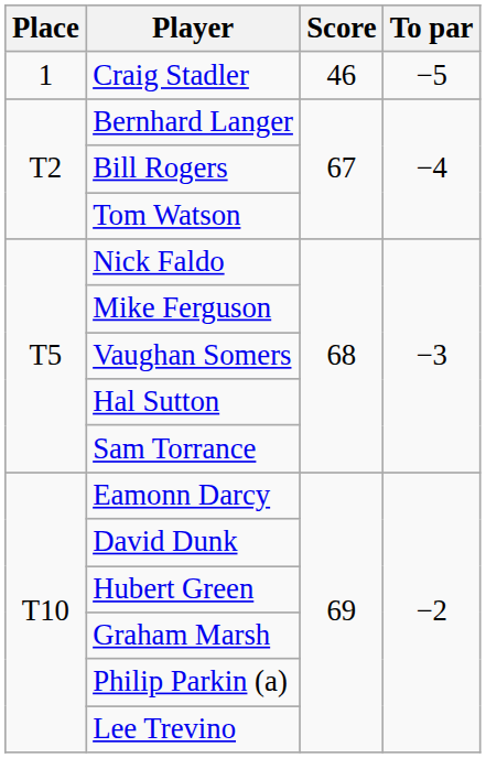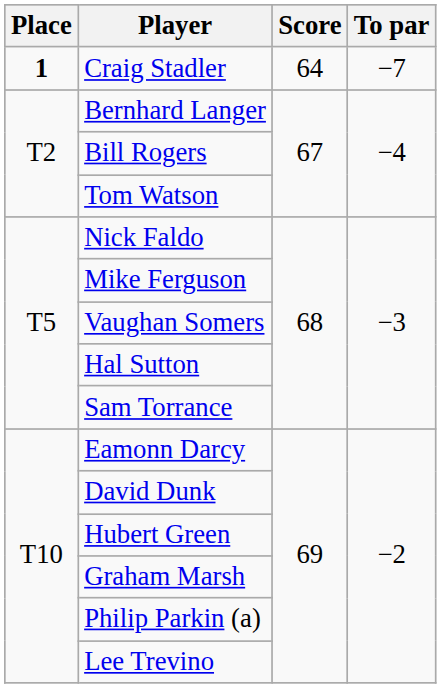Craig Stadler | Place: normal -> bold
Craig Stadler | Score: 46 -> 64
Craig Stadler | To par: −5 -> −7
